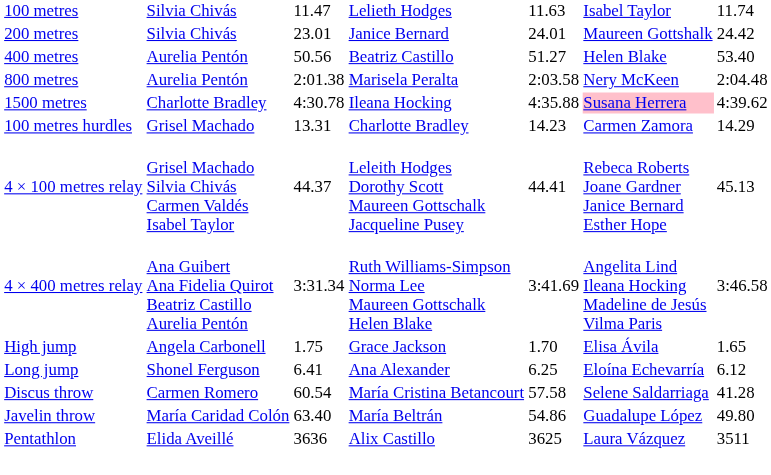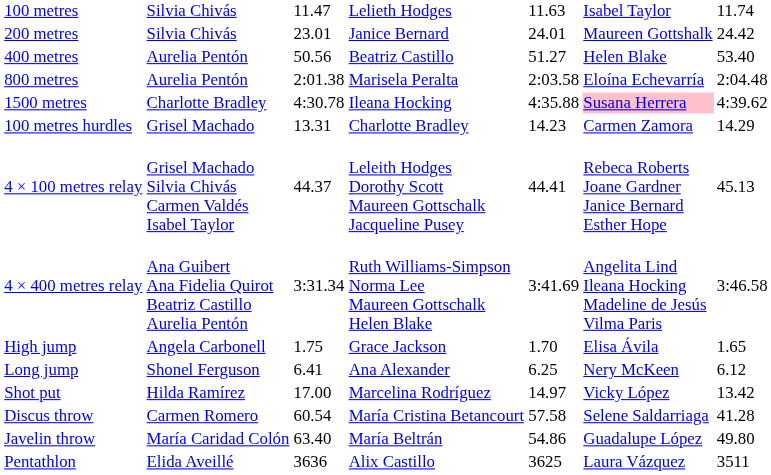800 metres | column 6: Nery McKeen -> Eloína Echevarría
Long jump | column 6: Eloína Echevarría -> Nery McKeen
+ row: Shot put | Hilda Ramírez | 17.00 | Marcelina Rodríguez | 14.97 | Vicky López | 13.42
